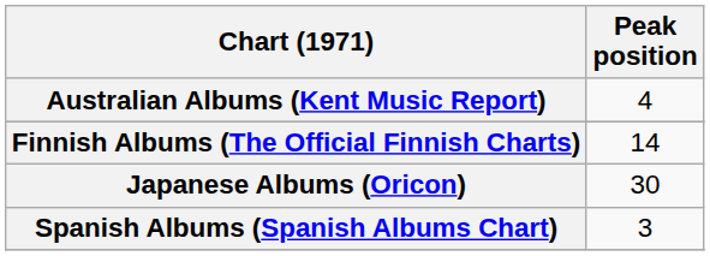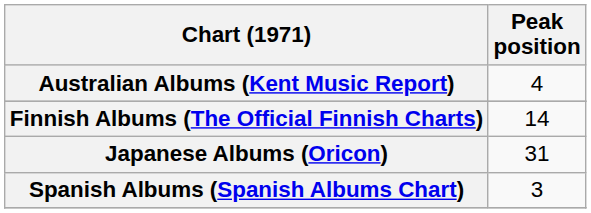Japanese Albums (Oricon) | Peak position: 30 -> 31
